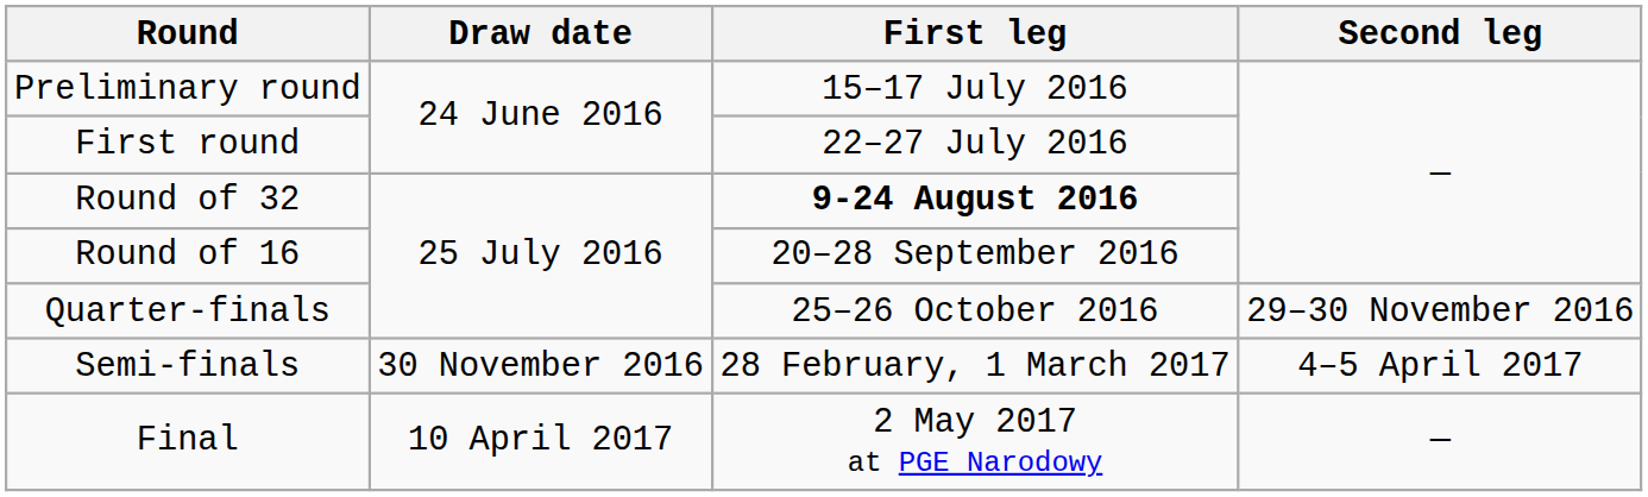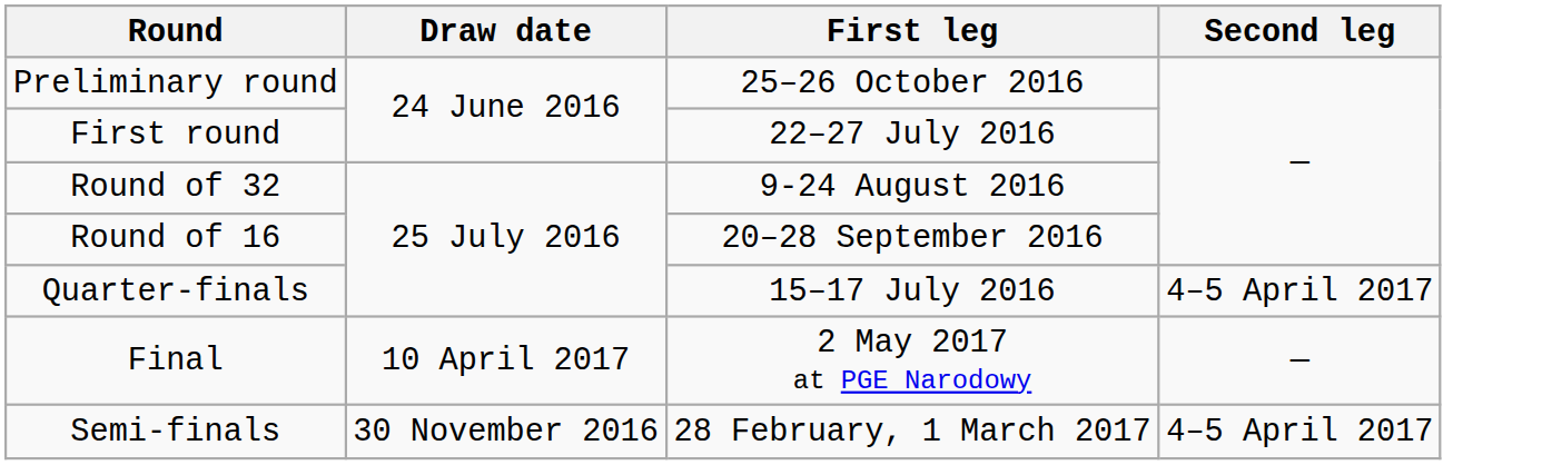Preliminary round | First leg: 15–17 July 2016 -> 25–26 October 2016
Round of 32 | First leg: bold -> normal
Quarter-finals | First leg: 25–26 October 2016 -> 15–17 July 2016
Quarter-finals | Second leg: 29–30 November 2016 -> 4–5 April 2017
rows swapped: Semi-finals <-> Final
